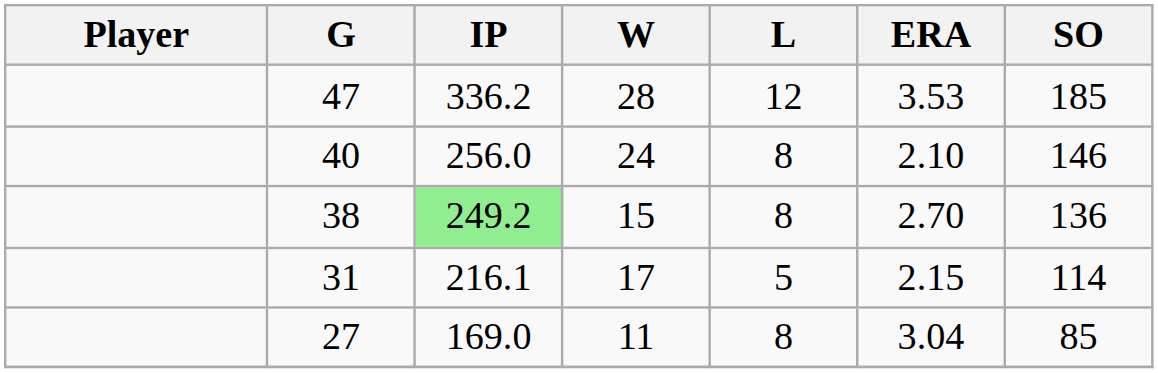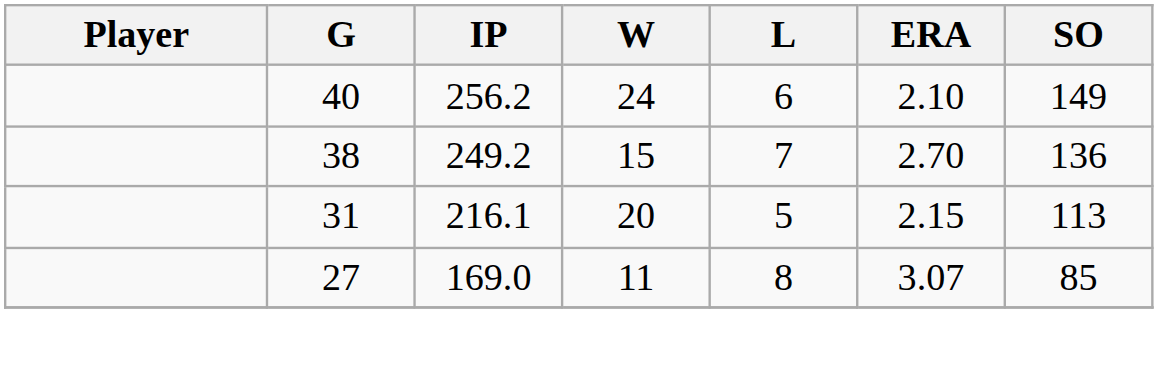- row: 47 | 336.2 | 28 | 12 | 3.53 | 185
40 | IP: 256.0 -> 256.2
40 | L: 8 -> 6
40 | SO: 146 -> 149
38 | IP: lightgreen background -> no background
38 | L: 8 -> 7
31 | W: 17 -> 20
31 | SO: 114 -> 113
27 | ERA: 3.04 -> 3.07
